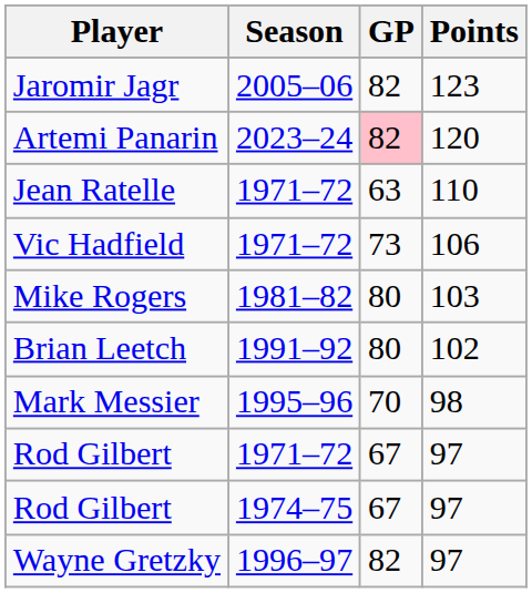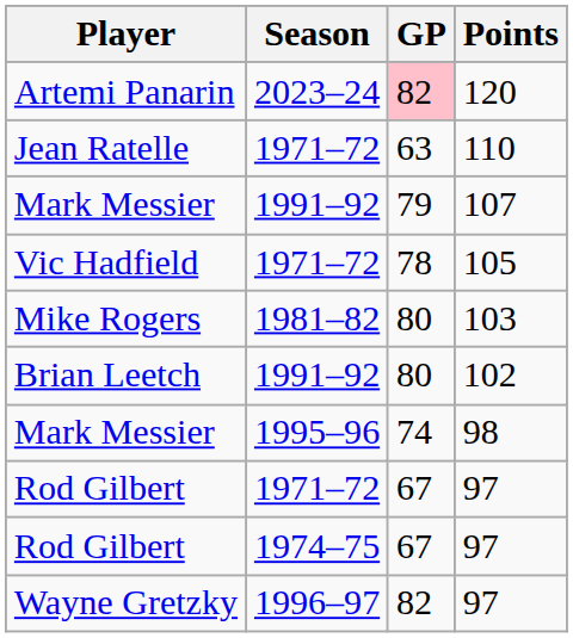- row: Jaromir Jagr | 2005–06 | 82 | 123
+ row: Mark Messier | 1991–92 | 79 | 107
Vic Hadfield | GP: 73 -> 78
Vic Hadfield | Points: 106 -> 105
Mark Messier / 1995–96 | GP: 70 -> 74
